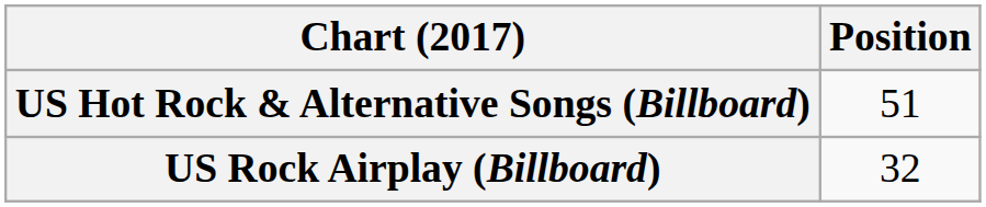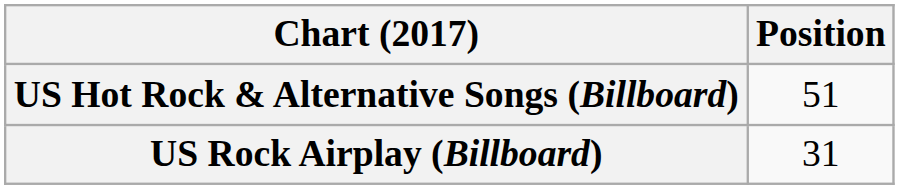US Rock Airplay (Billboard) | Position: 32 -> 31
